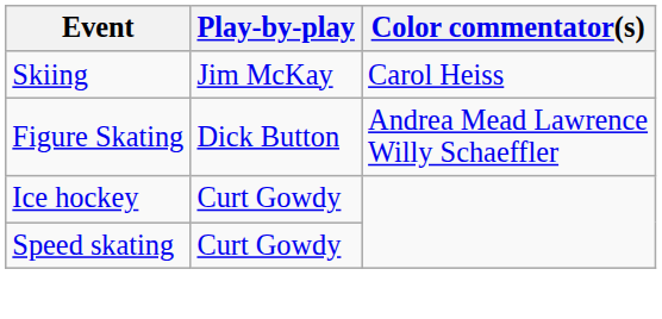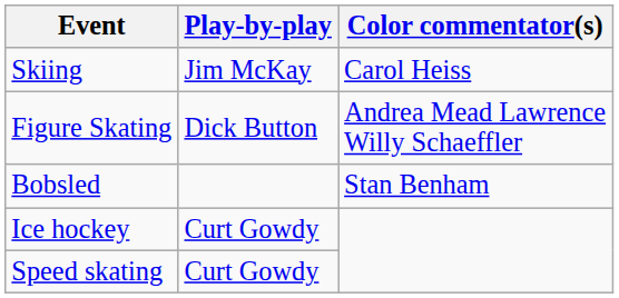+ row: Bobsled | Stan Benham
